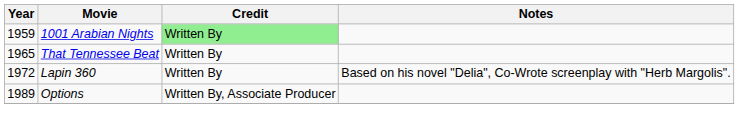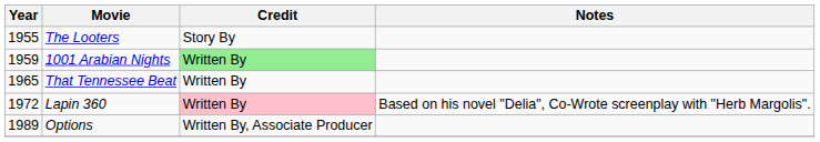+ row: 1955 | The Looters | Story By
Lapin 360 | Credit: no background -> pink background
